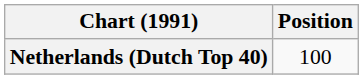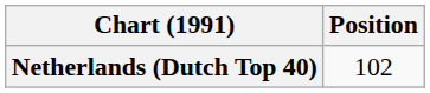Netherlands (Dutch Top 40) | Position: 100 -> 102
